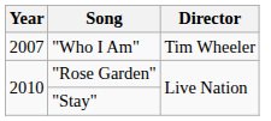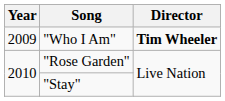"Who I Am" | Year: 2007 -> 2009
"Who I Am" | Director: normal -> bold
